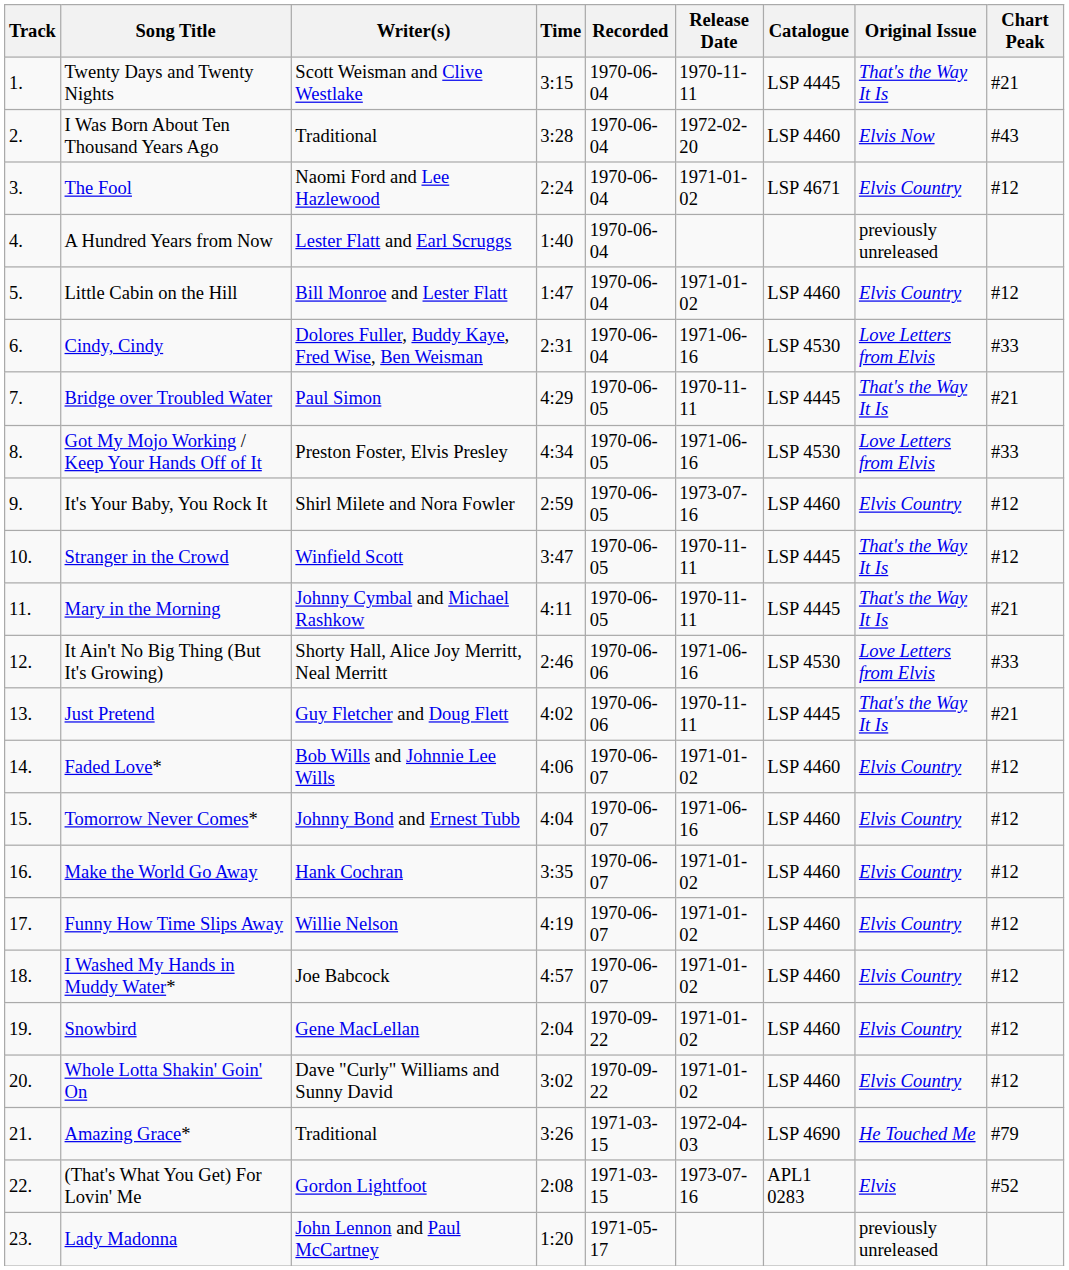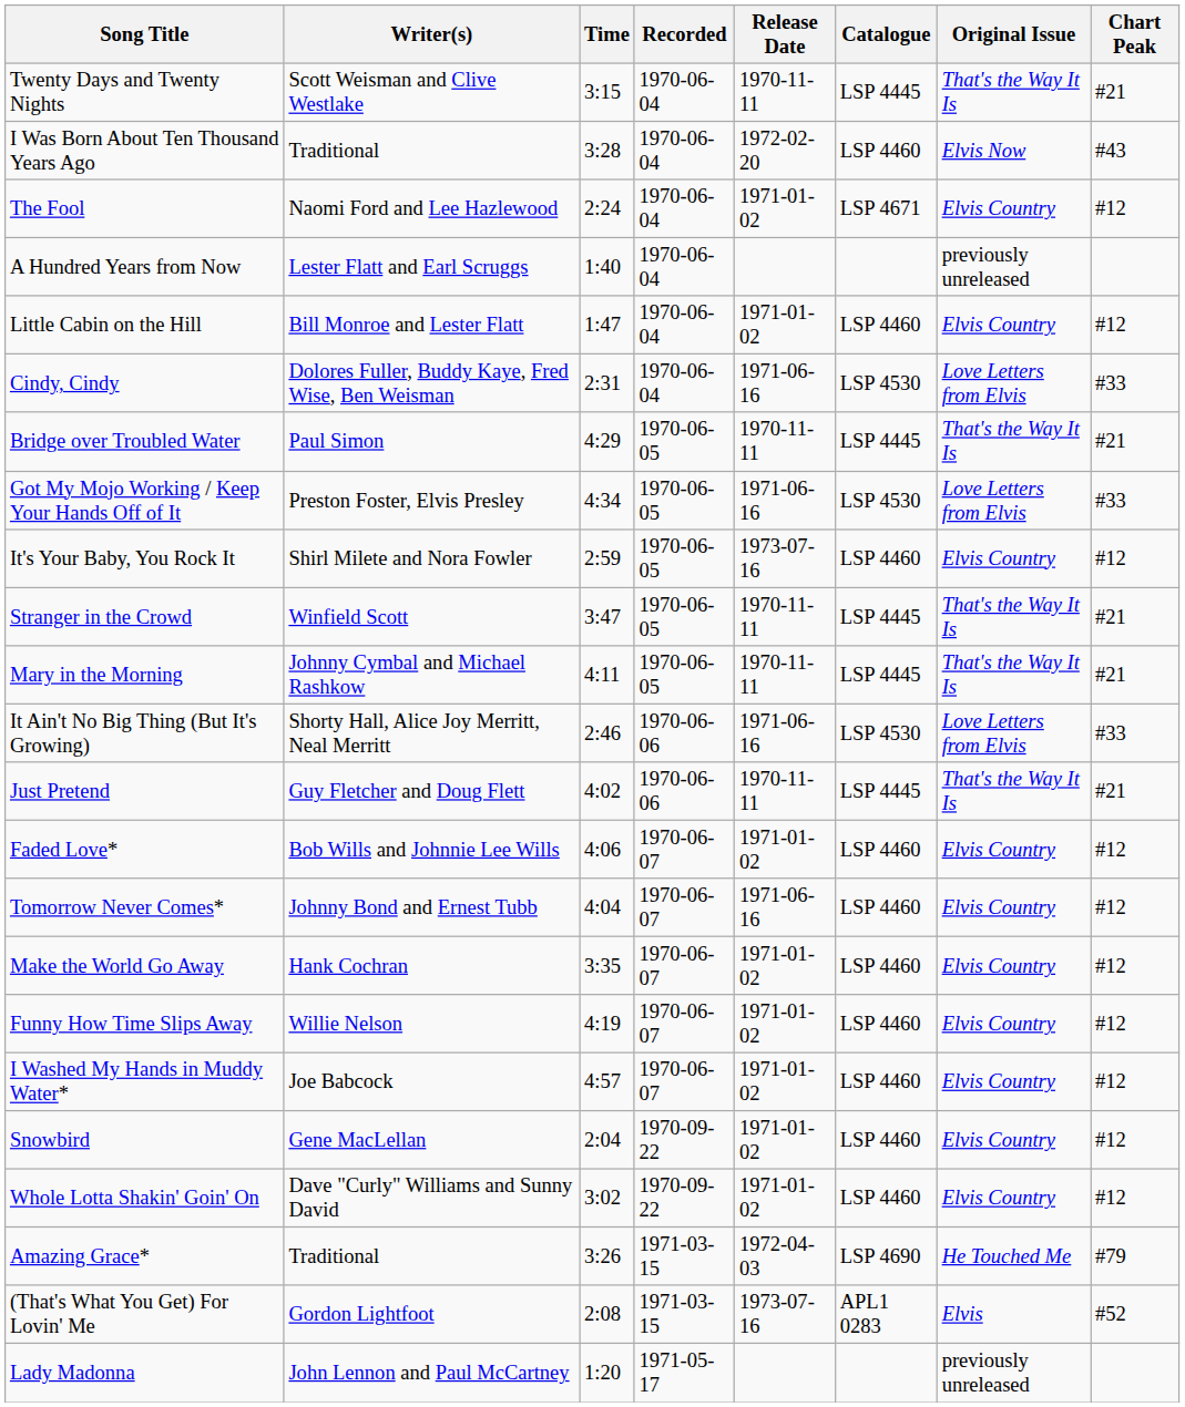- column: Track | 1. | 2. | 3. | 4. | 5. | 6. | 7. | 8. | 9. | 10. | 11. | 12. | 13. | 14. | 15. | 16. | 17. | 18. | 19. | 20. | 21. | 22. | 23.
Stranger in the Crowd | Chart Peak: #12 -> #21
